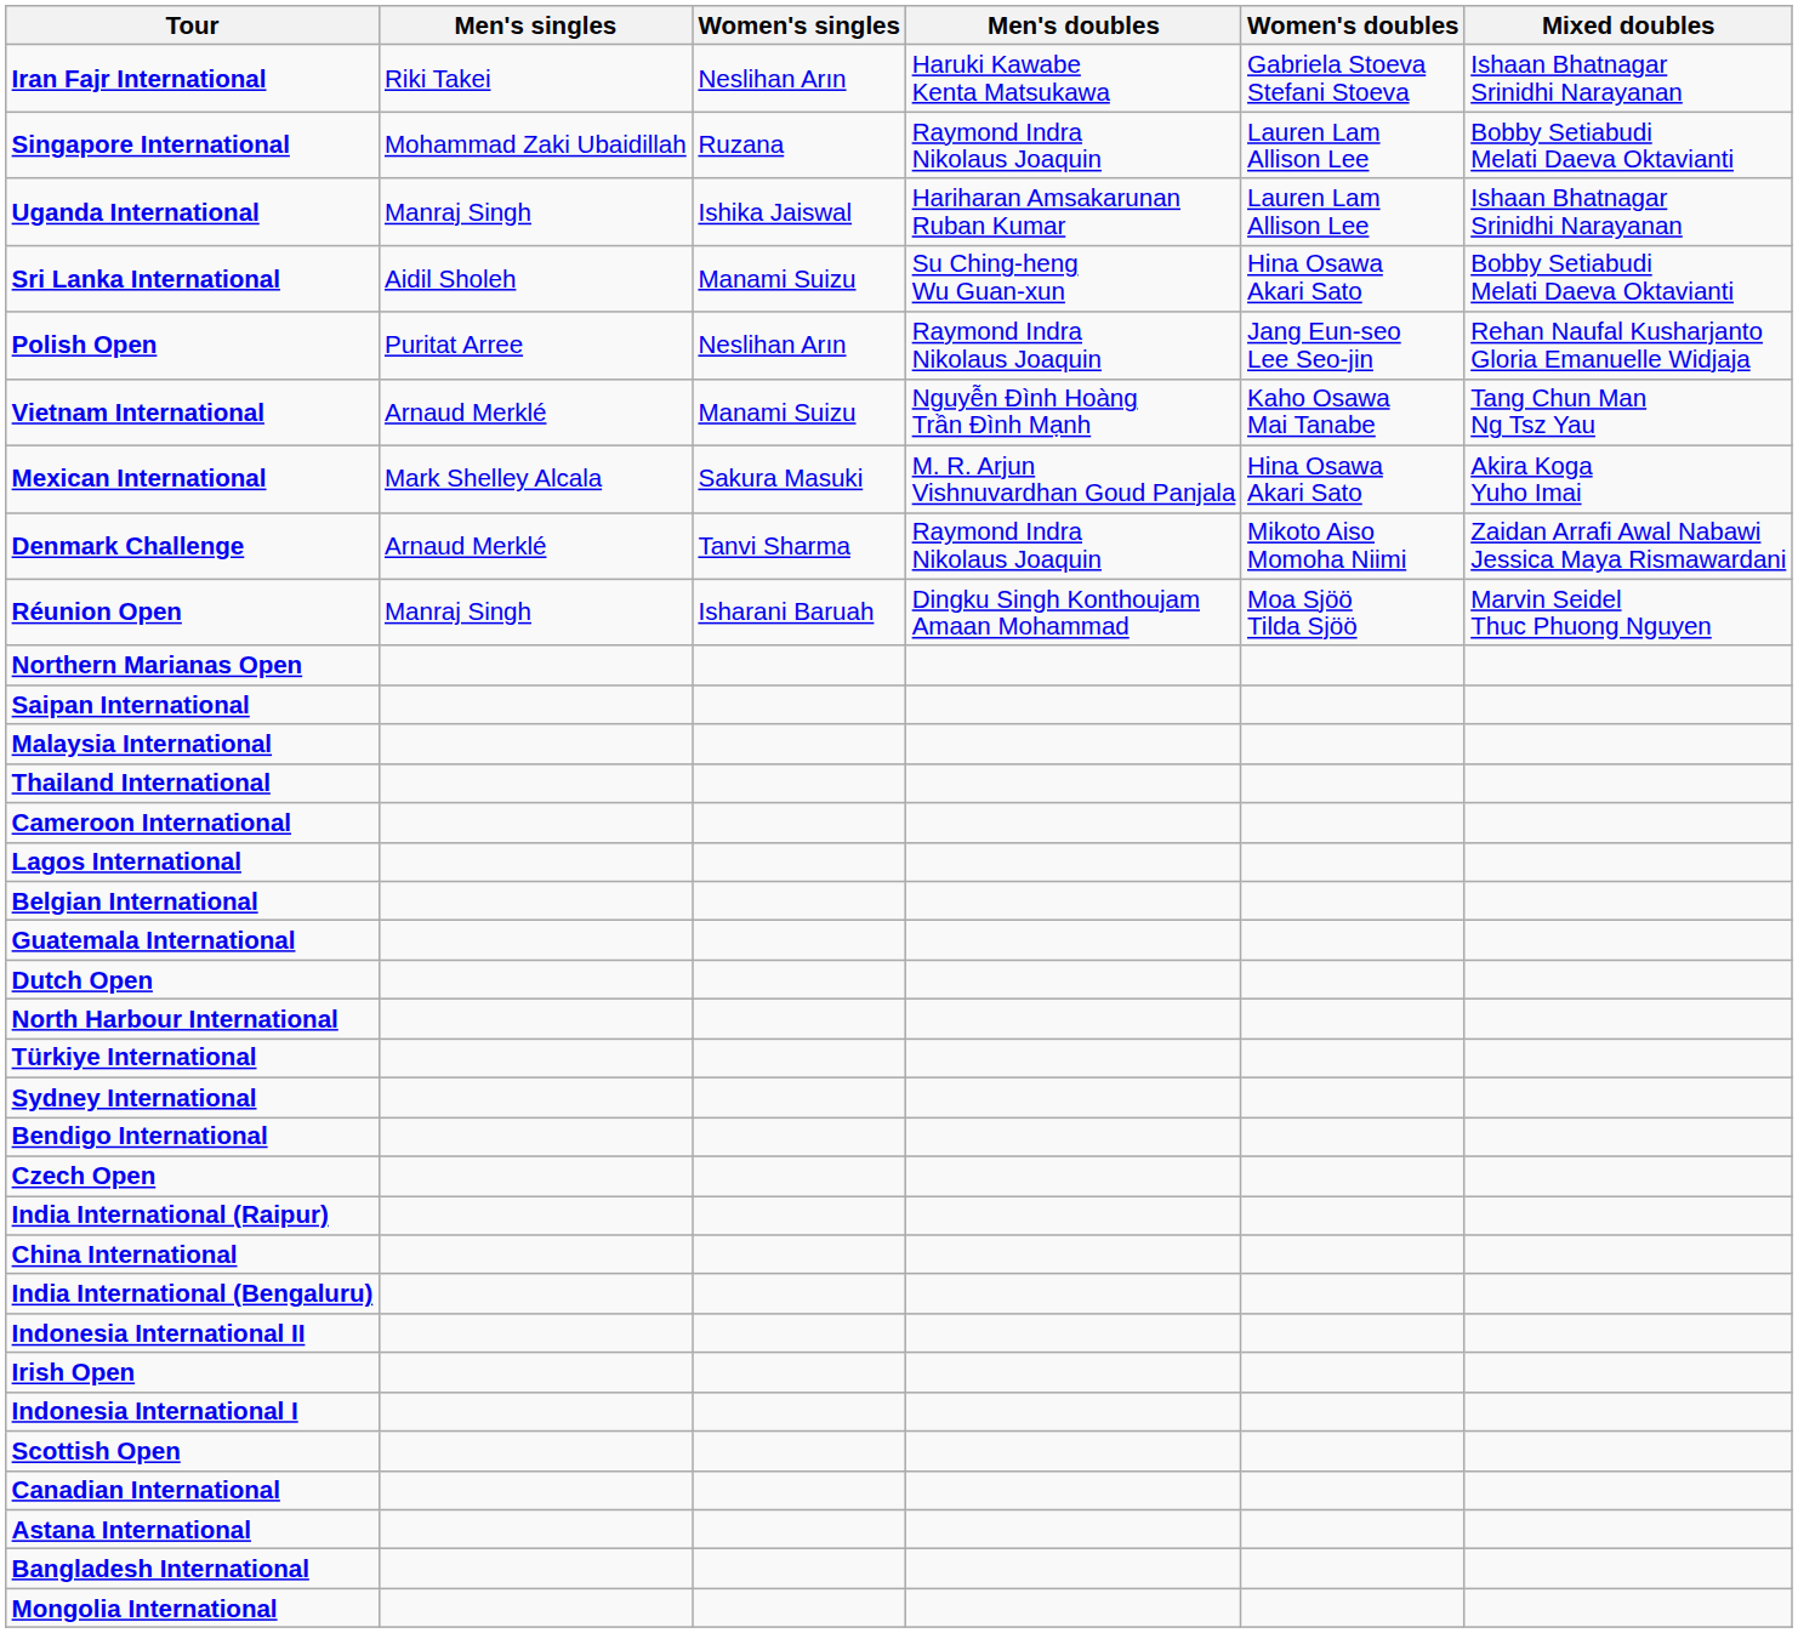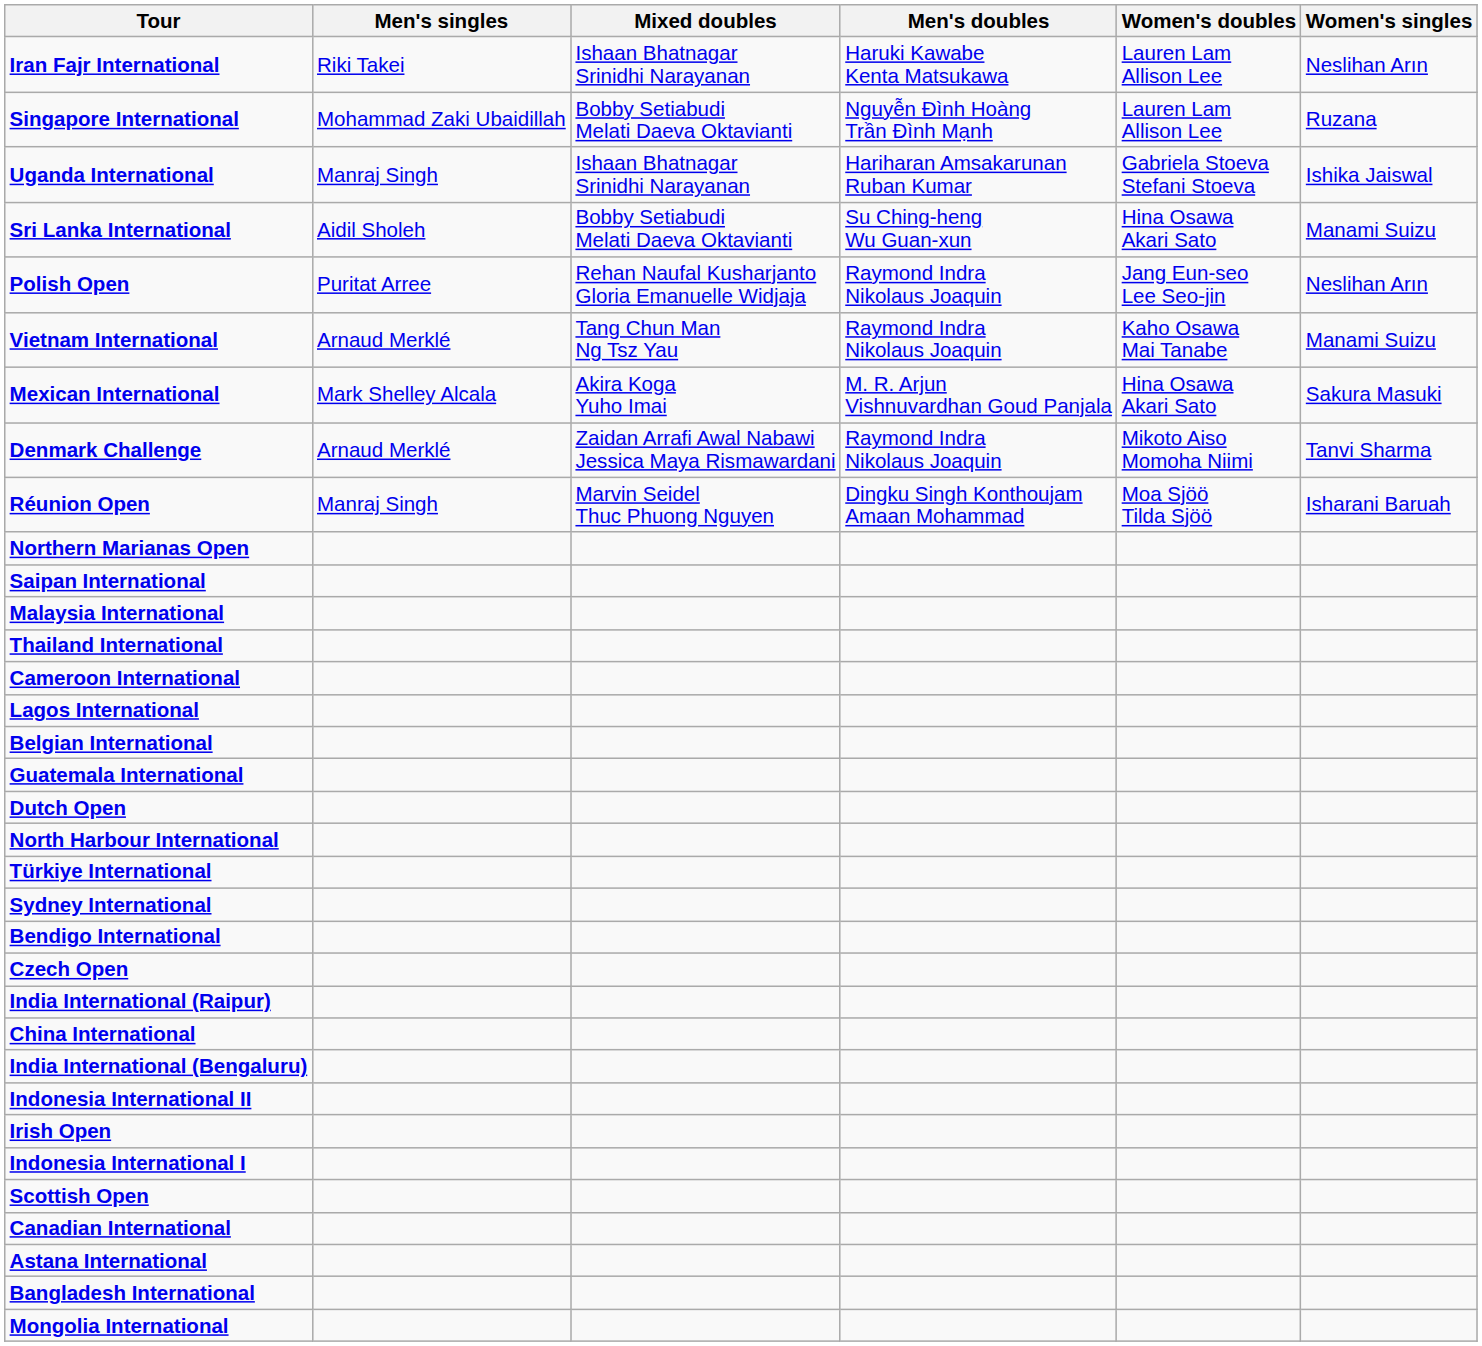columns swapped: Women's singles <-> Mixed doubles
Iran Fajr International | Women's doubles: Gabriela Stoeva Stefani Stoeva -> Lauren Lam Allison Lee
Singapore International | Men's doubles: Raymond Indra Nikolaus Joaquin -> Nguyễn Đình Hoàng Trần Đình Mạnh
Uganda International | Women's doubles: Lauren Lam Allison Lee -> Gabriela Stoeva Stefani Stoeva
Vietnam International | Men's doubles: Nguyễn Đình Hoàng Trần Đình Mạnh -> Raymond Indra Nikolaus Joaquin
